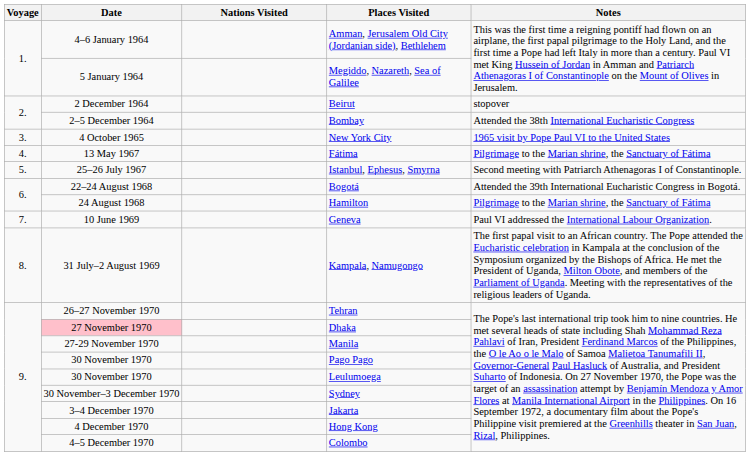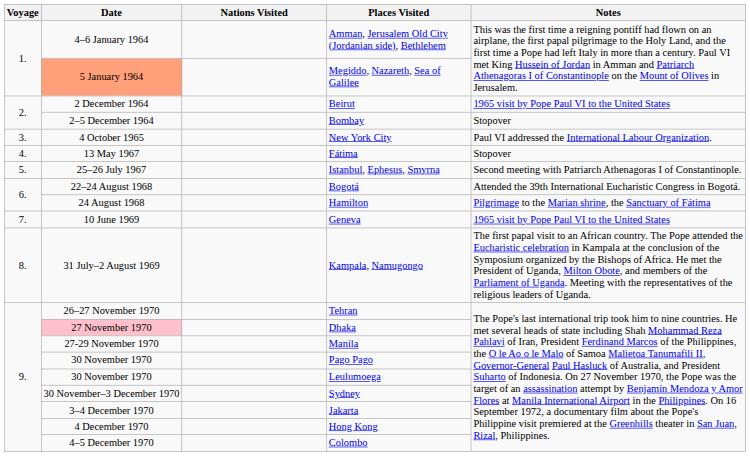Megiddo, Nazareth, Sea of Galilee | Date: no background -> lightsalmon background
Beirut | Notes: stopover -> 1965 visit by Pope Paul VI to the United States
Bombay | Notes: Attended the 38th International Eucharistic Congress -> Stopover
New York City | Notes: 1965 visit by Pope Paul VI to the United States -> Paul VI addressed the International Labour Organization.
Fátima | Notes: Pilgrimage to the Marian shrine, the Sanctuary of Fátima -> Stopover
Geneva | Notes: Paul VI addressed the International Labour Organization. -> 1965 visit by Pope Paul VI to the United States
